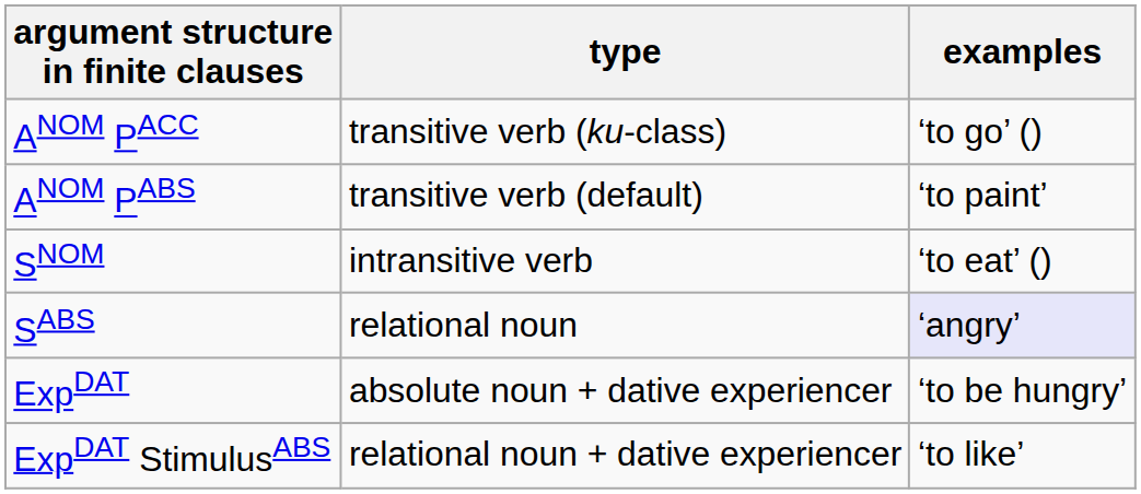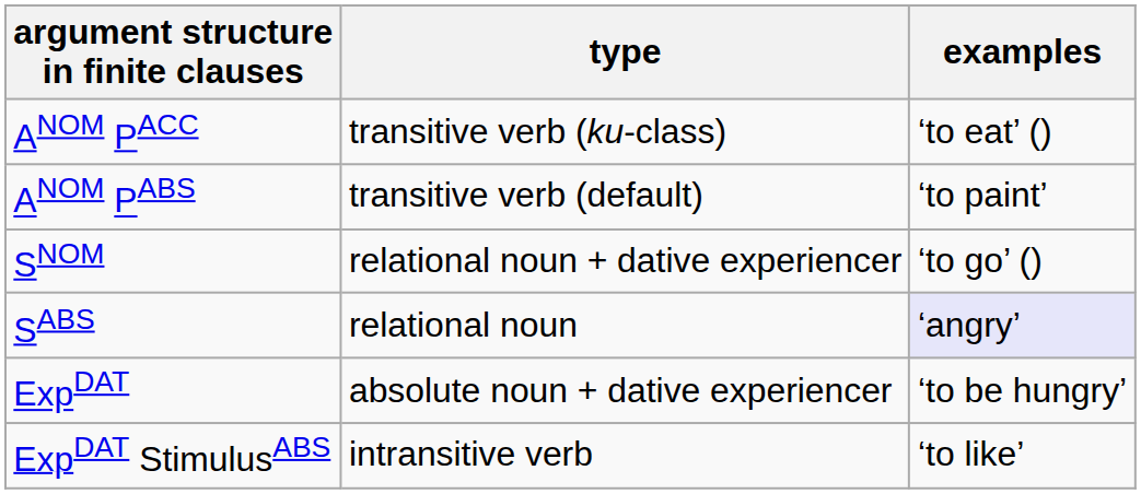ANOM PACC | examples: ‘to go’ () -> ‘to eat’ ()
SNOM | type: intransitive verb -> relational noun + dative experiencer
SNOM | examples: ‘to eat’ () -> ‘to go’ ()
ExpDAT StimulusABS | type: relational noun + dative experiencer -> intransitive verb
